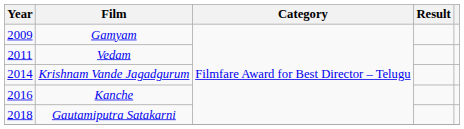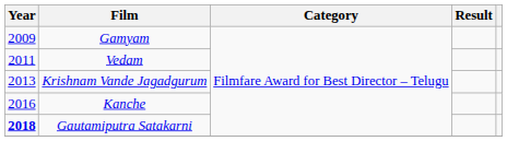Krishnam Vande Jagadgurum | Year: 2014 -> 2013
Gautamiputra Satakarni | Year: normal -> bold
